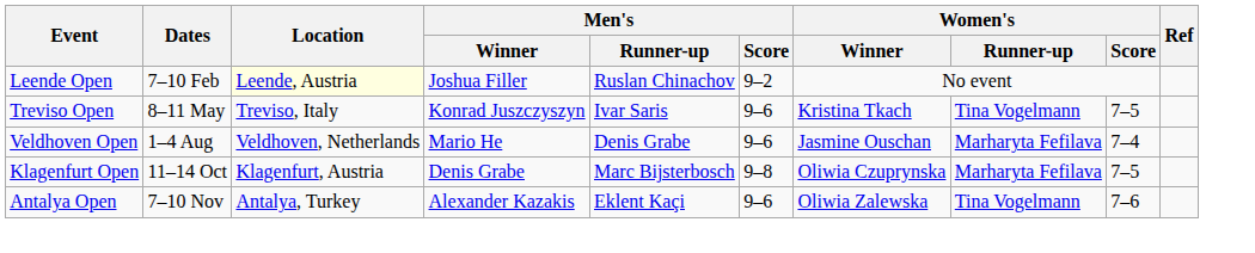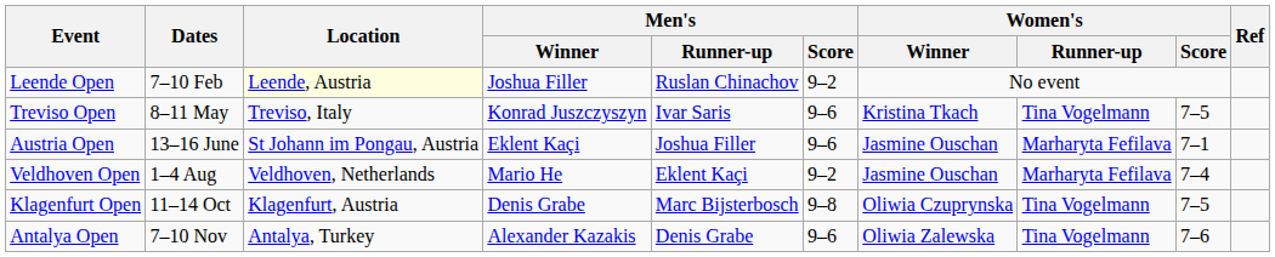+ row: Austria Open | 13–16 June | St Johann im Pongau, Austria | Eklent Kaçi | Joshua Filler | 9–6 | Jasmine Ouschan | Marharyta Fefilava | 7–1
Veldhoven Open | Men's / Runner-up: Denis Grabe -> Eklent Kaçi
Veldhoven Open | Men's / Score: 9–6 -> 9–2
Klagenfurt Open | Women's / Runner-up: Marharyta Fefilava -> Tina Vogelmann
Antalya Open | Men's / Runner-up: Eklent Kaçi -> Denis Grabe
